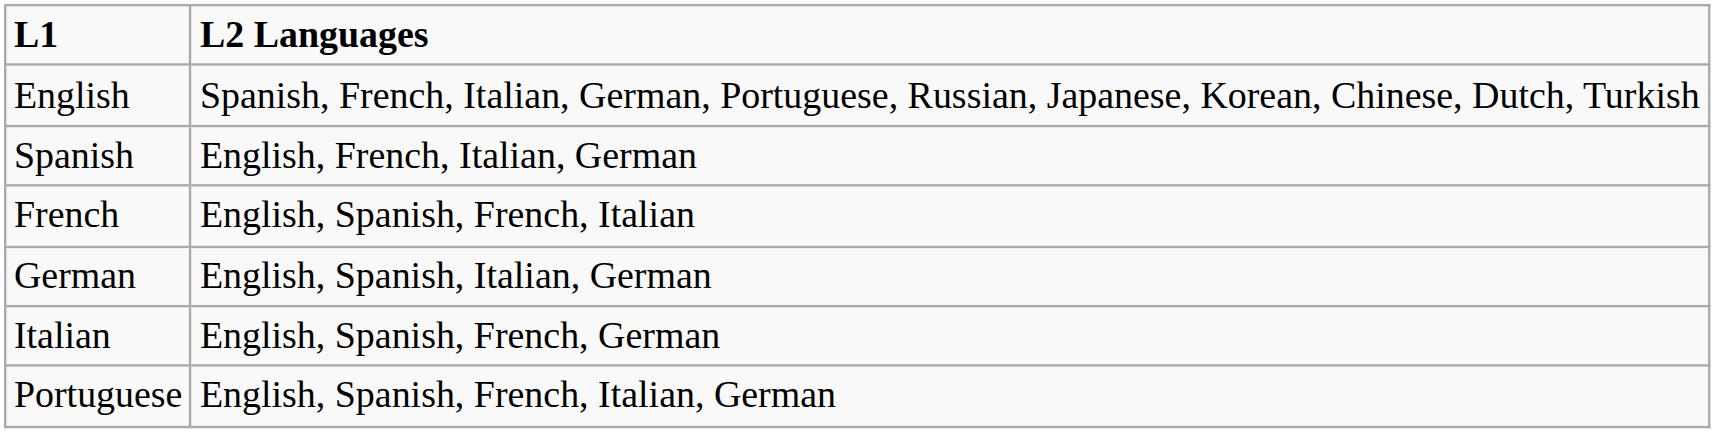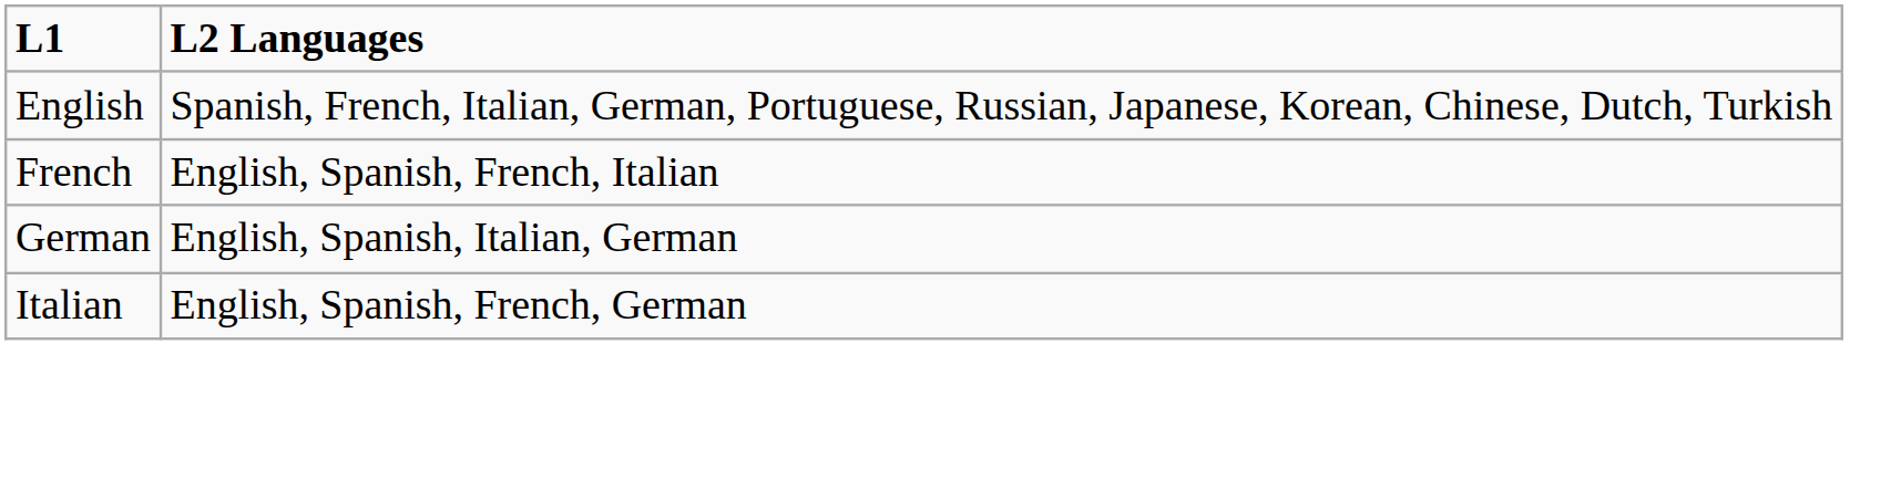- row: Spanish | English, French, Italian, German
- row: Portuguese | English, Spanish, French, Italian, German
